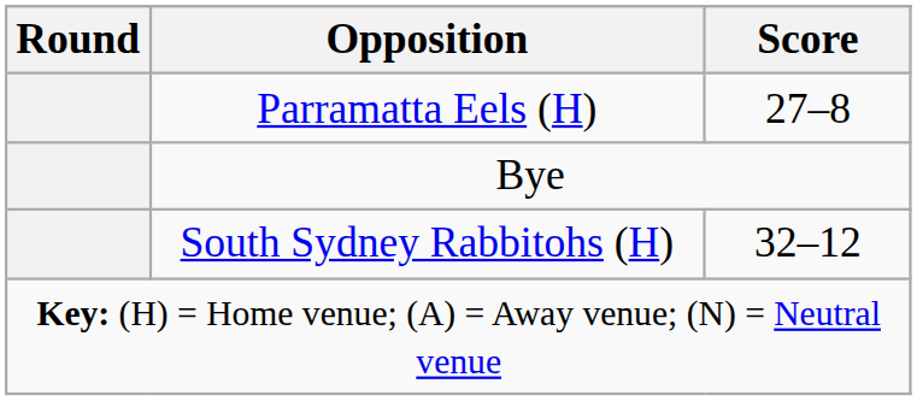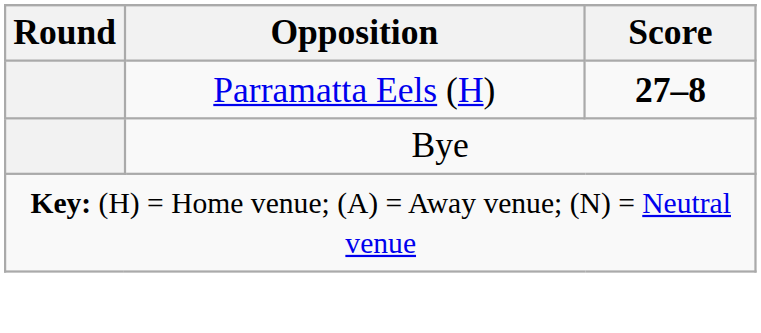Parramatta Eels (H) | Score: normal -> bold
- row: South Sydney Rabbitohs (H) | 32–12
